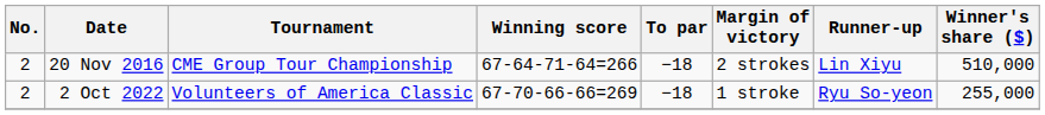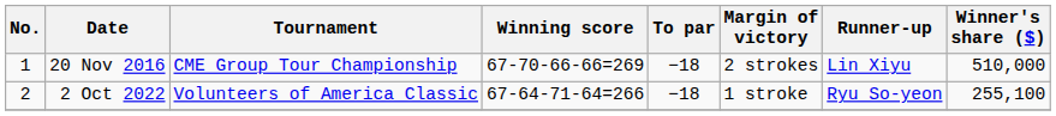20 Nov 2016 | No.: 2 -> 1
20 Nov 2016 | Winning score: 67-64-71-64=266 -> 67-70-66-66=269
2 Oct 2022 | Winning score: 67-70-66-66=269 -> 67-64-71-64=266
2 Oct 2022 | Winner's share ($): 255,000 -> 255,100
